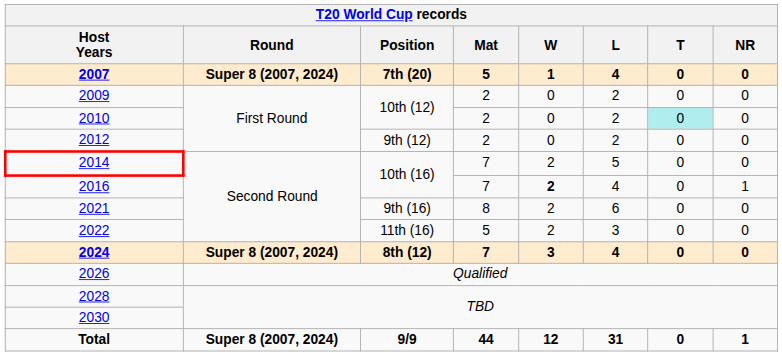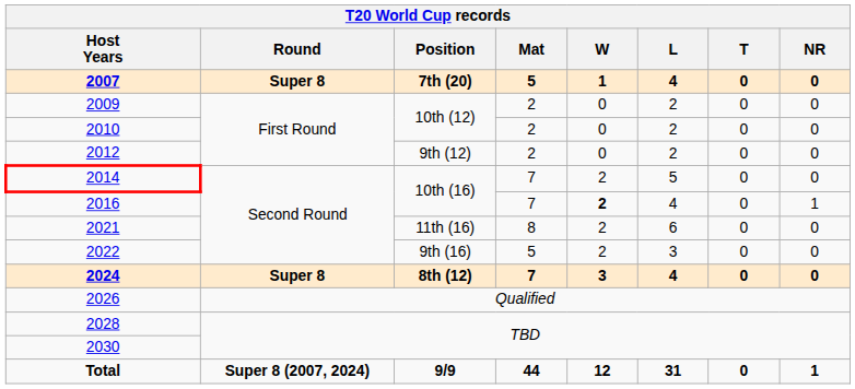2007 | Round: Super 8 (2007, 2024) -> Super 8
2010 | T: paleturquoise background -> no background
2021 | Position: 9th (16) -> 11th (16)
2022 | Position: 11th (16) -> 9th (16)
2024 | Round: Super 8 (2007, 2024) -> Super 8
